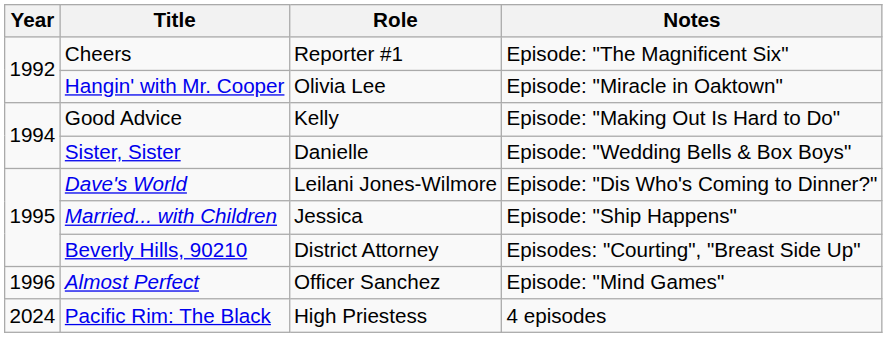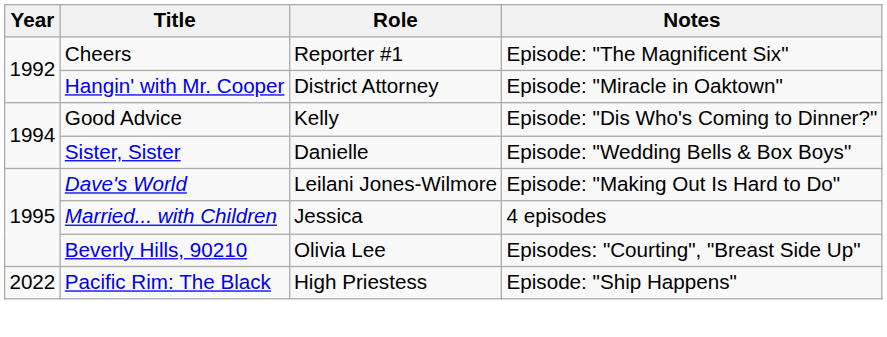Hangin' with Mr. Cooper | Role: Olivia Lee -> District Attorney
Good Advice | Notes: Episode: "Making Out Is Hard to Do" -> Episode: "Dis Who's Coming to Dinner?"
Dave's World | Notes: Episode: "Dis Who's Coming to Dinner?" -> Episode: "Making Out Is Hard to Do"
Married... with Children | Notes: Episode: "Ship Happens" -> 4 episodes
Beverly Hills, 90210 | Role: District Attorney -> Olivia Lee
- row: 1996 | Almost Perfect | Officer Sanchez | Episode: "Mind Games"
Pacific Rim: The Black | Year: 2024 -> 2022
Pacific Rim: The Black | Notes: 4 episodes -> Episode: "Ship Happens"
